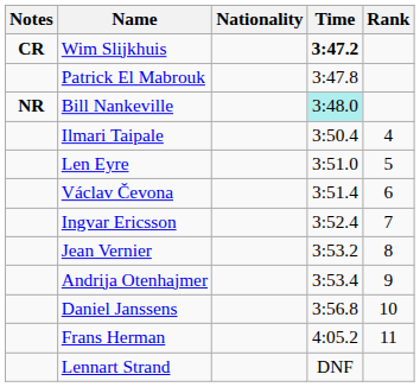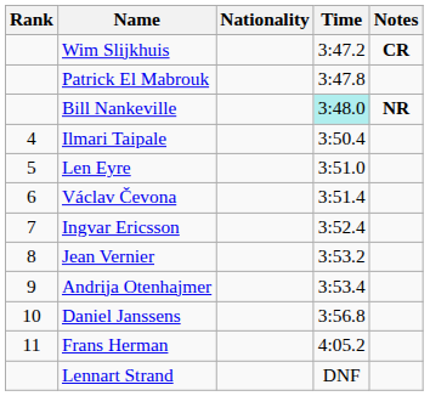columns swapped: Rank <-> Notes
Wim Slijkhuis | Time: bold -> normal
